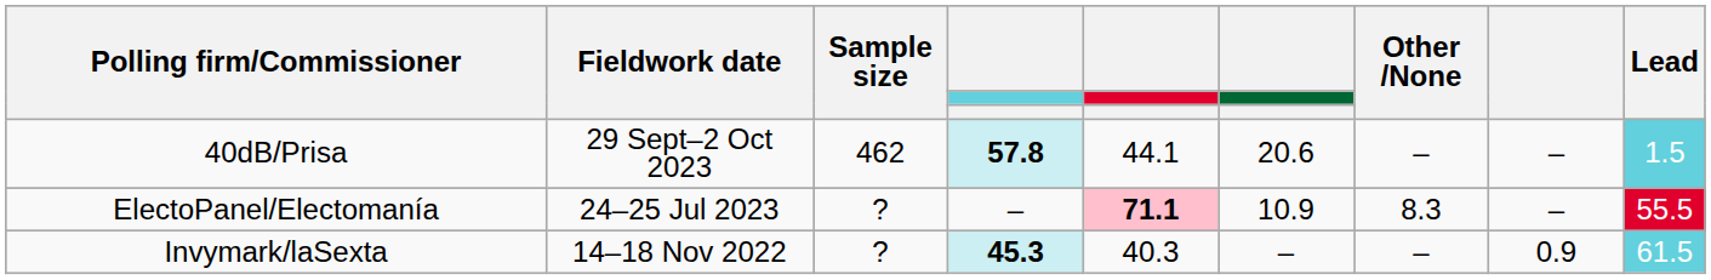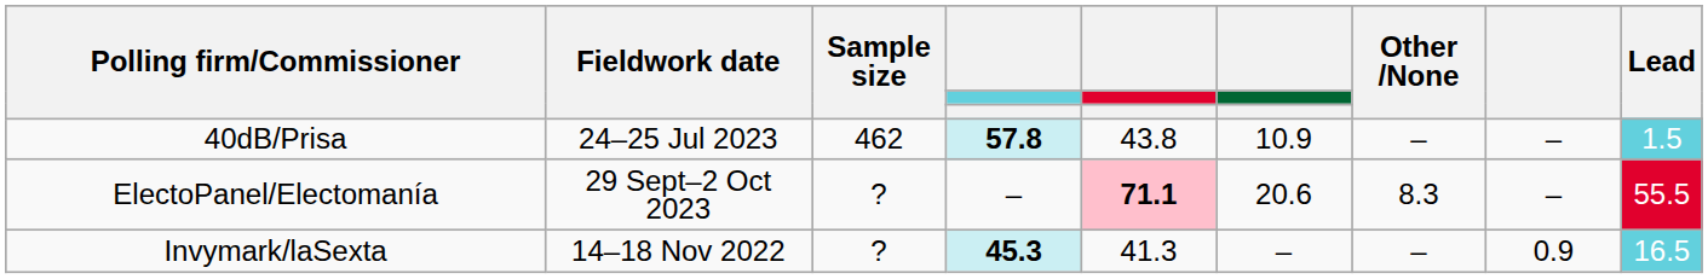40dB/Prisa | Fieldwork date: 29 Sept–2 Oct 2023 -> 24–25 Jul 2023
40dB/Prisa | column 5: 44.1 -> 43.8
40dB/Prisa | column 6: 20.6 -> 10.9
ElectoPanel/Electomanía | Fieldwork date: 24–25 Jul 2023 -> 29 Sept–2 Oct 2023
ElectoPanel/Electomanía | column 6: 10.9 -> 20.6
Invymark/laSexta | column 5: 40.3 -> 41.3
Invymark/laSexta | Lead: 61.5 -> 16.5
